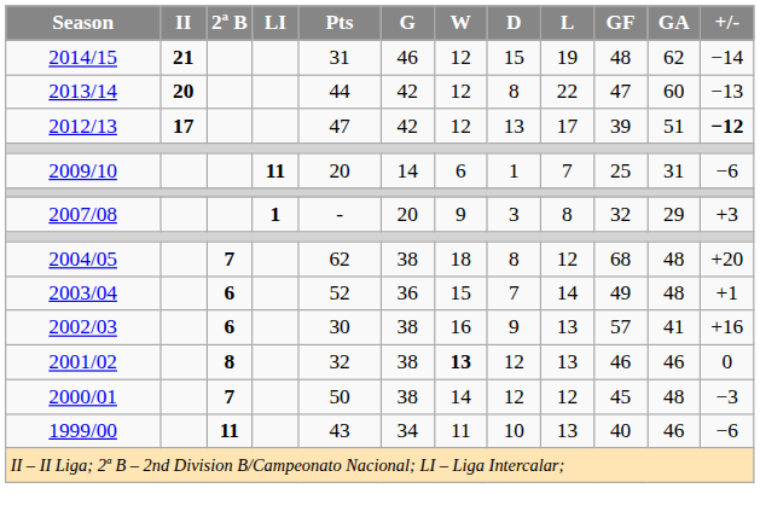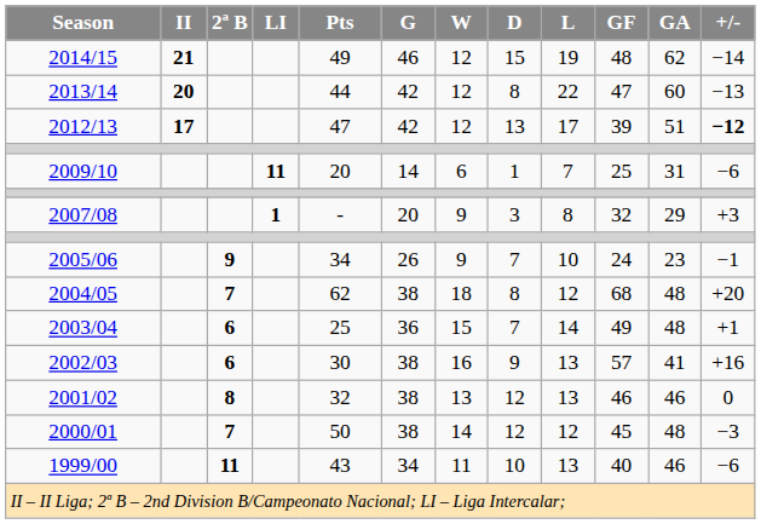2014/15 | Pts: 31 -> 49
+ row: 2005/06 | 9 | 34 | 26 | 9 | 7 | 10 | 24 | 23 | −1
2003/04 | Pts: 52 -> 25
2001/02 | W: bold -> normal
